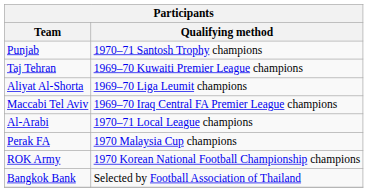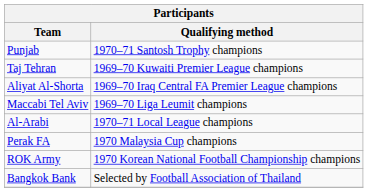Aliyat Al-Shorta | Qualifying method: 1969–70 Liga Leumit champions -> 1969–70 Iraq Central FA Premier League champions
Maccabi Tel Aviv | Qualifying method: 1969–70 Iraq Central FA Premier League champions -> 1969–70 Liga Leumit champions
